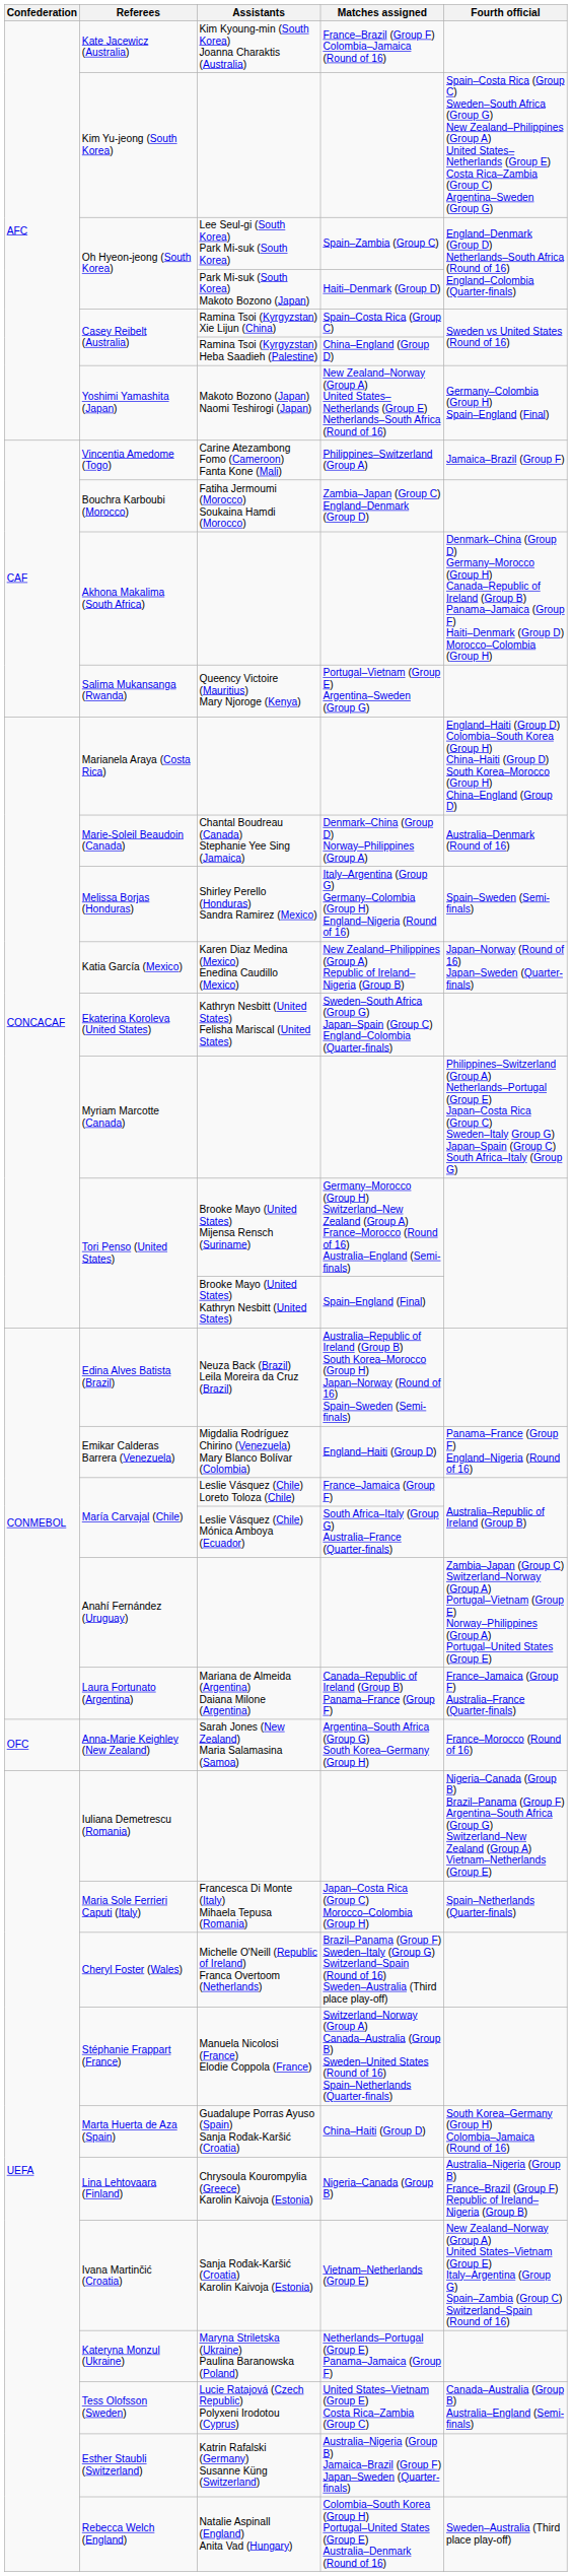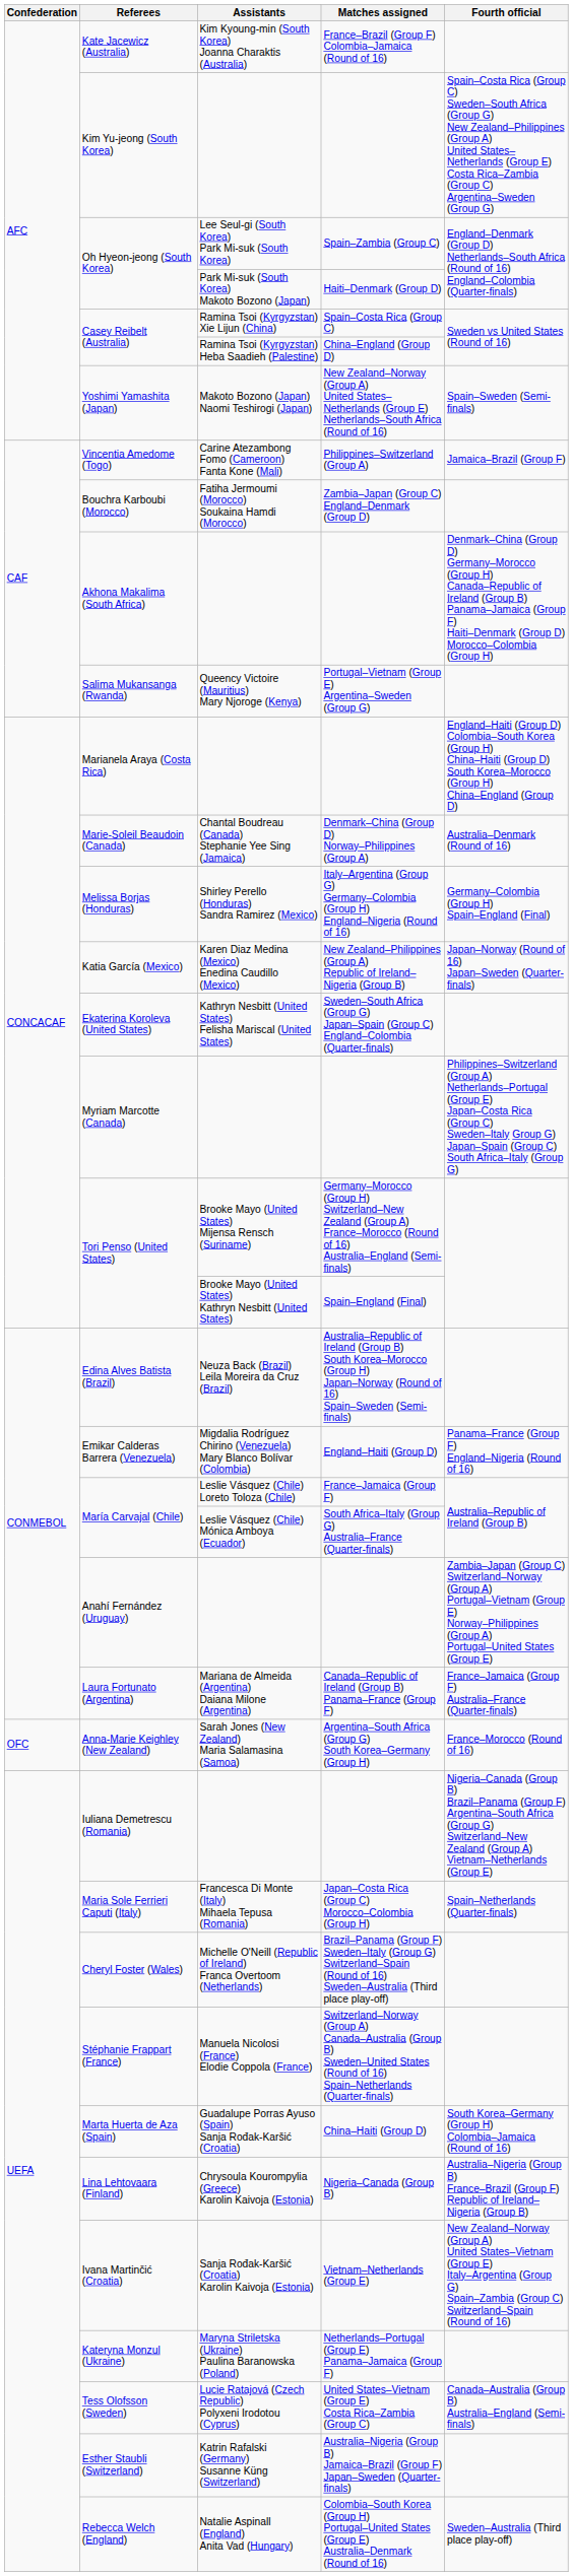Yoshimi Yamashita (Japan) | Fourth official: Germany–Colombia (Group H) Spain–England (Final) -> Spain–Sweden (Semi-finals)
Melissa Borjas (Honduras) | Fourth official: Spain–Sweden (Semi-finals) -> Germany–Colombia (Group H) Spain–England (Final)
